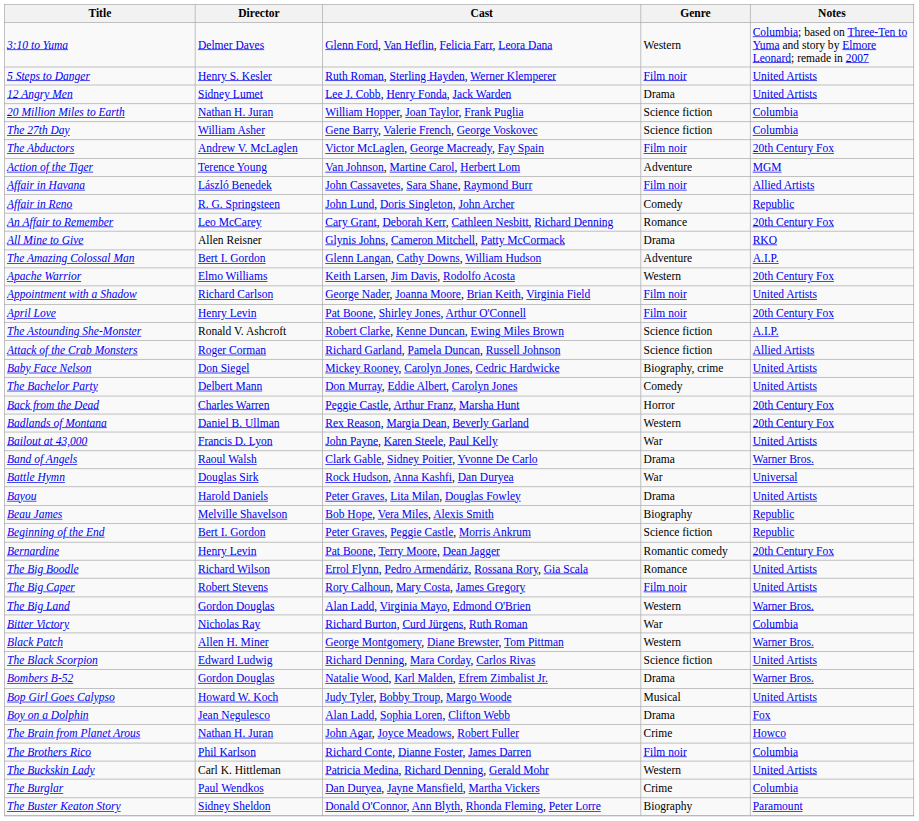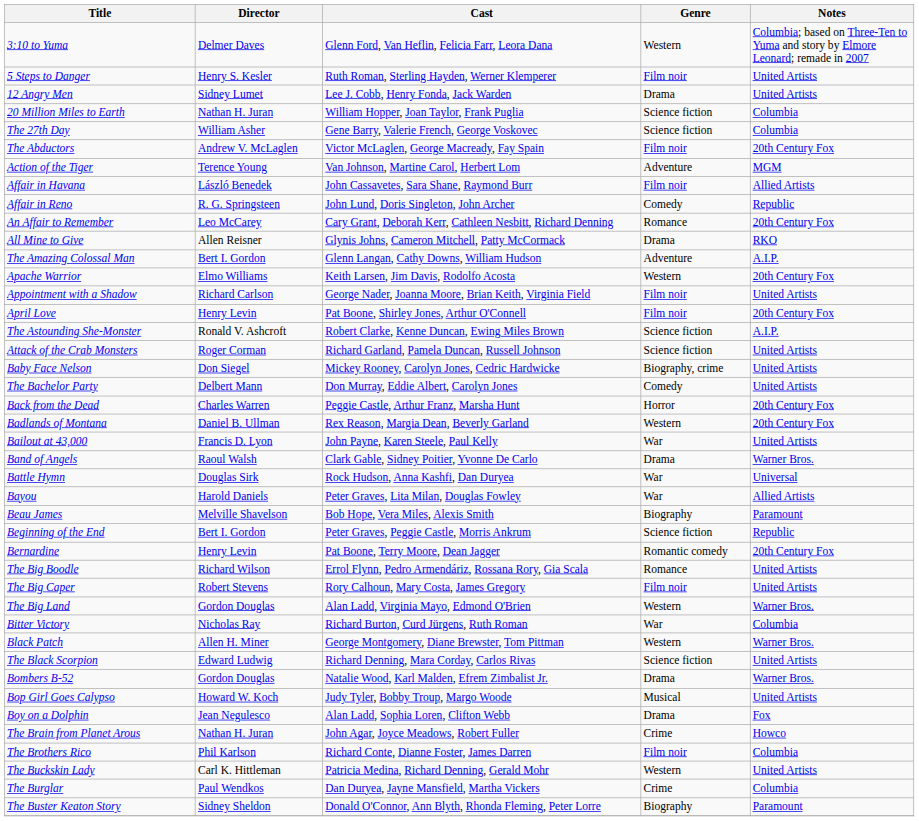Attack of the Crab Monsters | Notes: Allied Artists -> United Artists
Bayou | Genre: Drama -> War
Bayou | Notes: United Artists -> Allied Artists
Beau James | Notes: Republic -> Paramount
